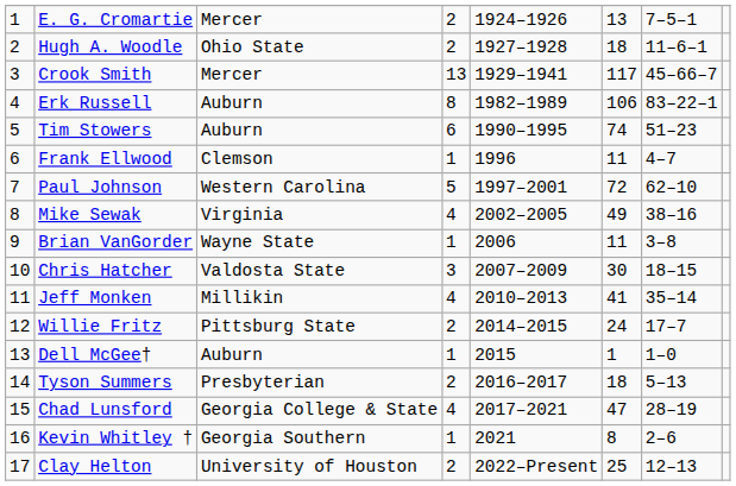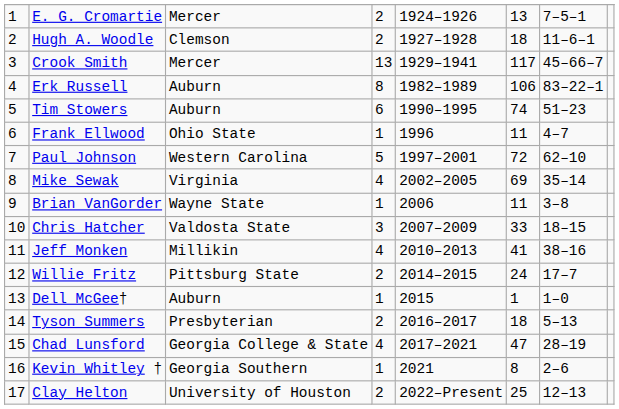Hugh A. Woodle | column 3: Ohio State -> Clemson
Frank Ellwood | column 3: Clemson -> Ohio State
Mike Sewak | column 6: 49 -> 69
Mike Sewak | column 7: 38–16 -> 35–14
Chris Hatcher | column 6: 30 -> 33
Jeff Monken | column 7: 35–14 -> 38–16
